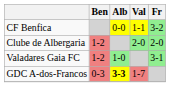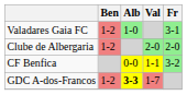rows swapped: CF Benfica <-> Valadares Gaia FC
GDC A-dos-Francos | Ben: 0-3 -> 1-2
